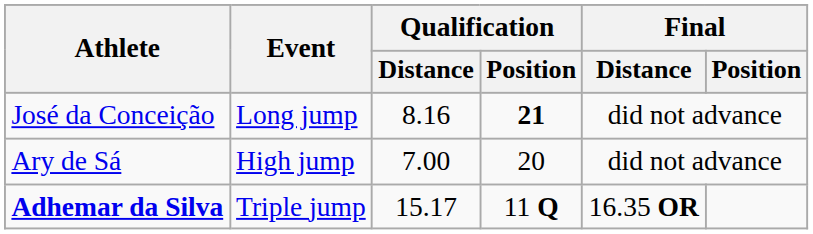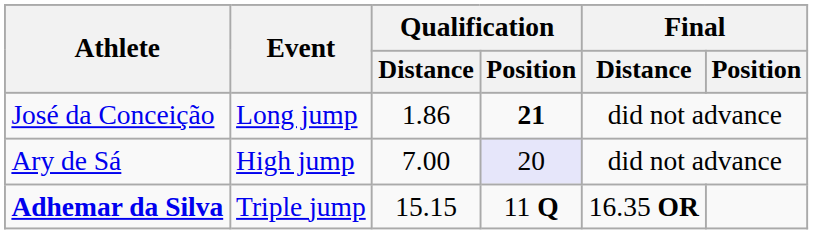José da Conceição | Qualification / Distance: 8.16 -> 1.86
Ary de Sá | Qualification / Position: no background -> lavender background
Adhemar da Silva | Qualification / Distance: 15.17 -> 15.15
